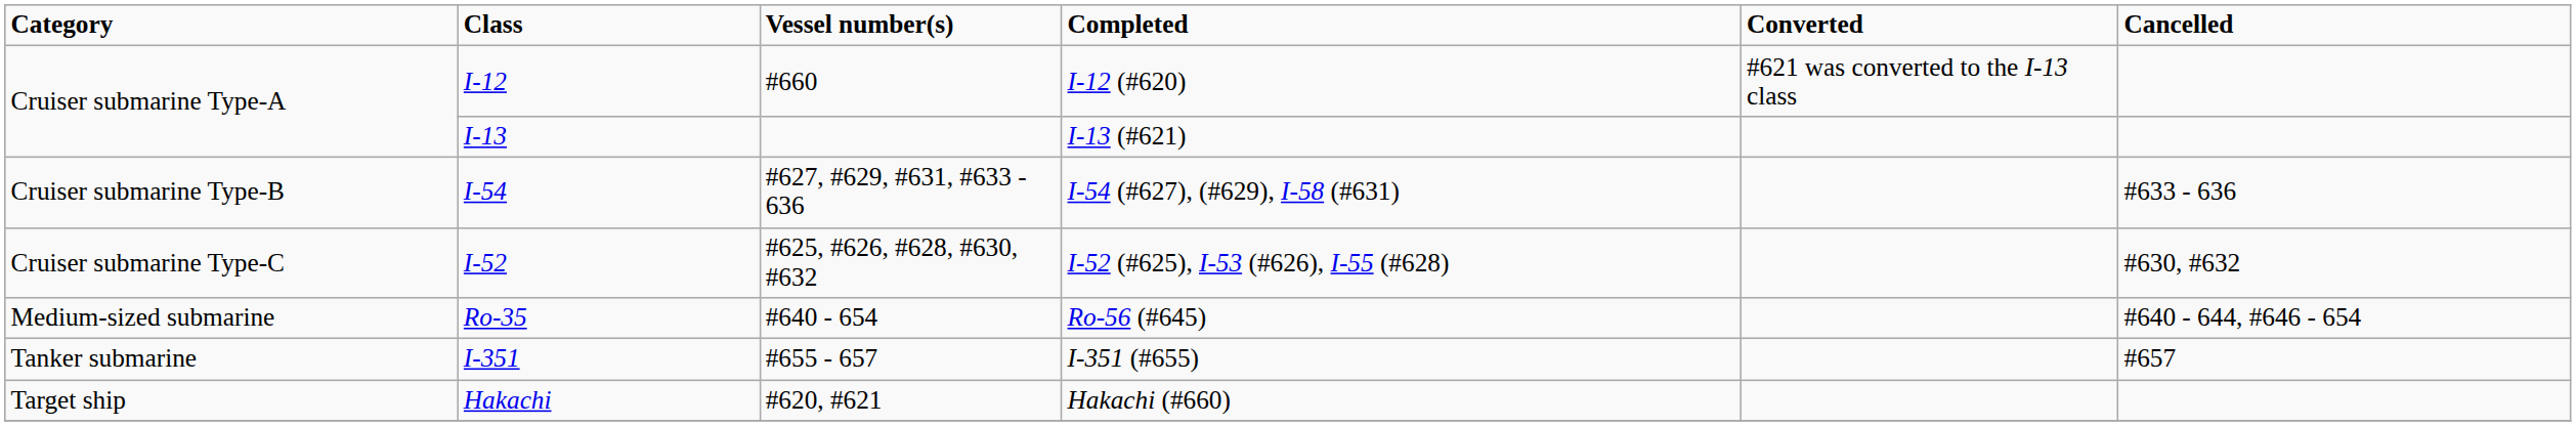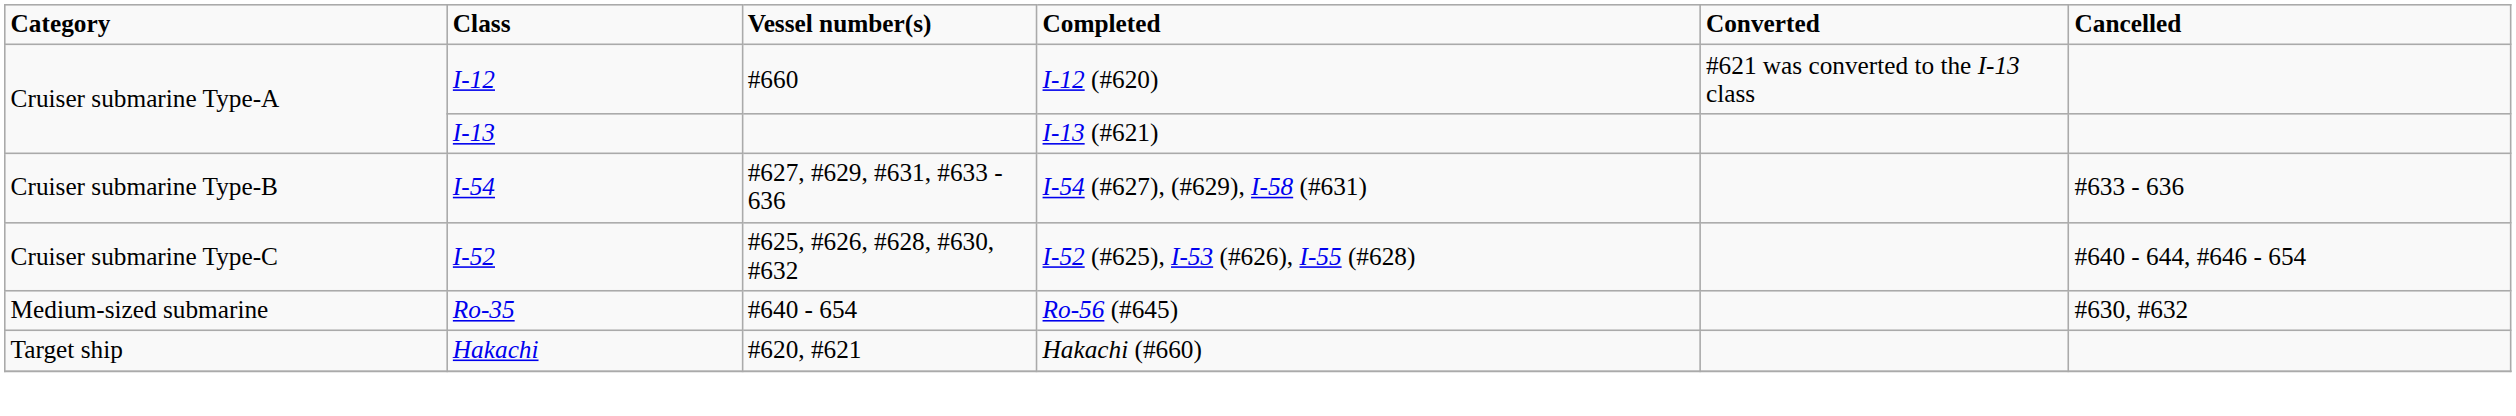I-52 (#625), I-53 (#626), I-55 (#628) | Cancelled: #630, #632 -> #640 - 644, #646 - 654
Ro-56 (#645) | Cancelled: #640 - 644, #646 - 654 -> #630, #632
- row: Tanker submarine | I-351 | #655 - 657 | I-351 (#655) | #657
